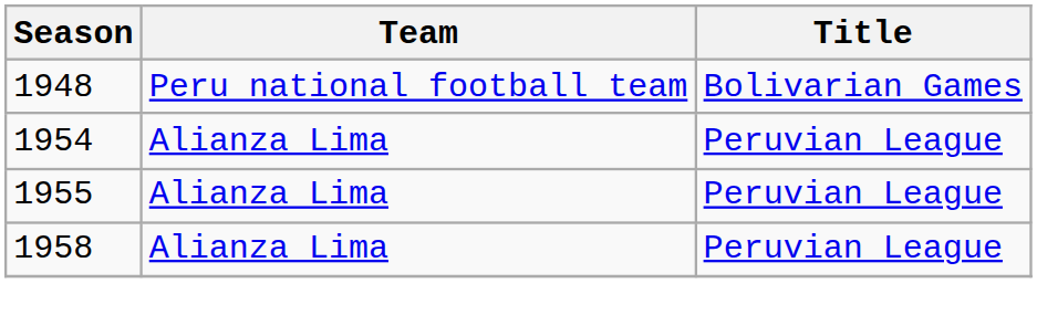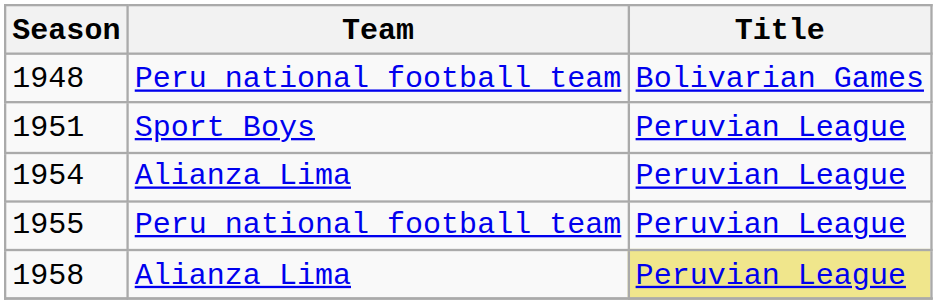+ row: 1951 | Sport Boys | Peruvian League
1955 | Team: Alianza Lima -> Peru national football team
1958 | Title: no background -> khaki background
